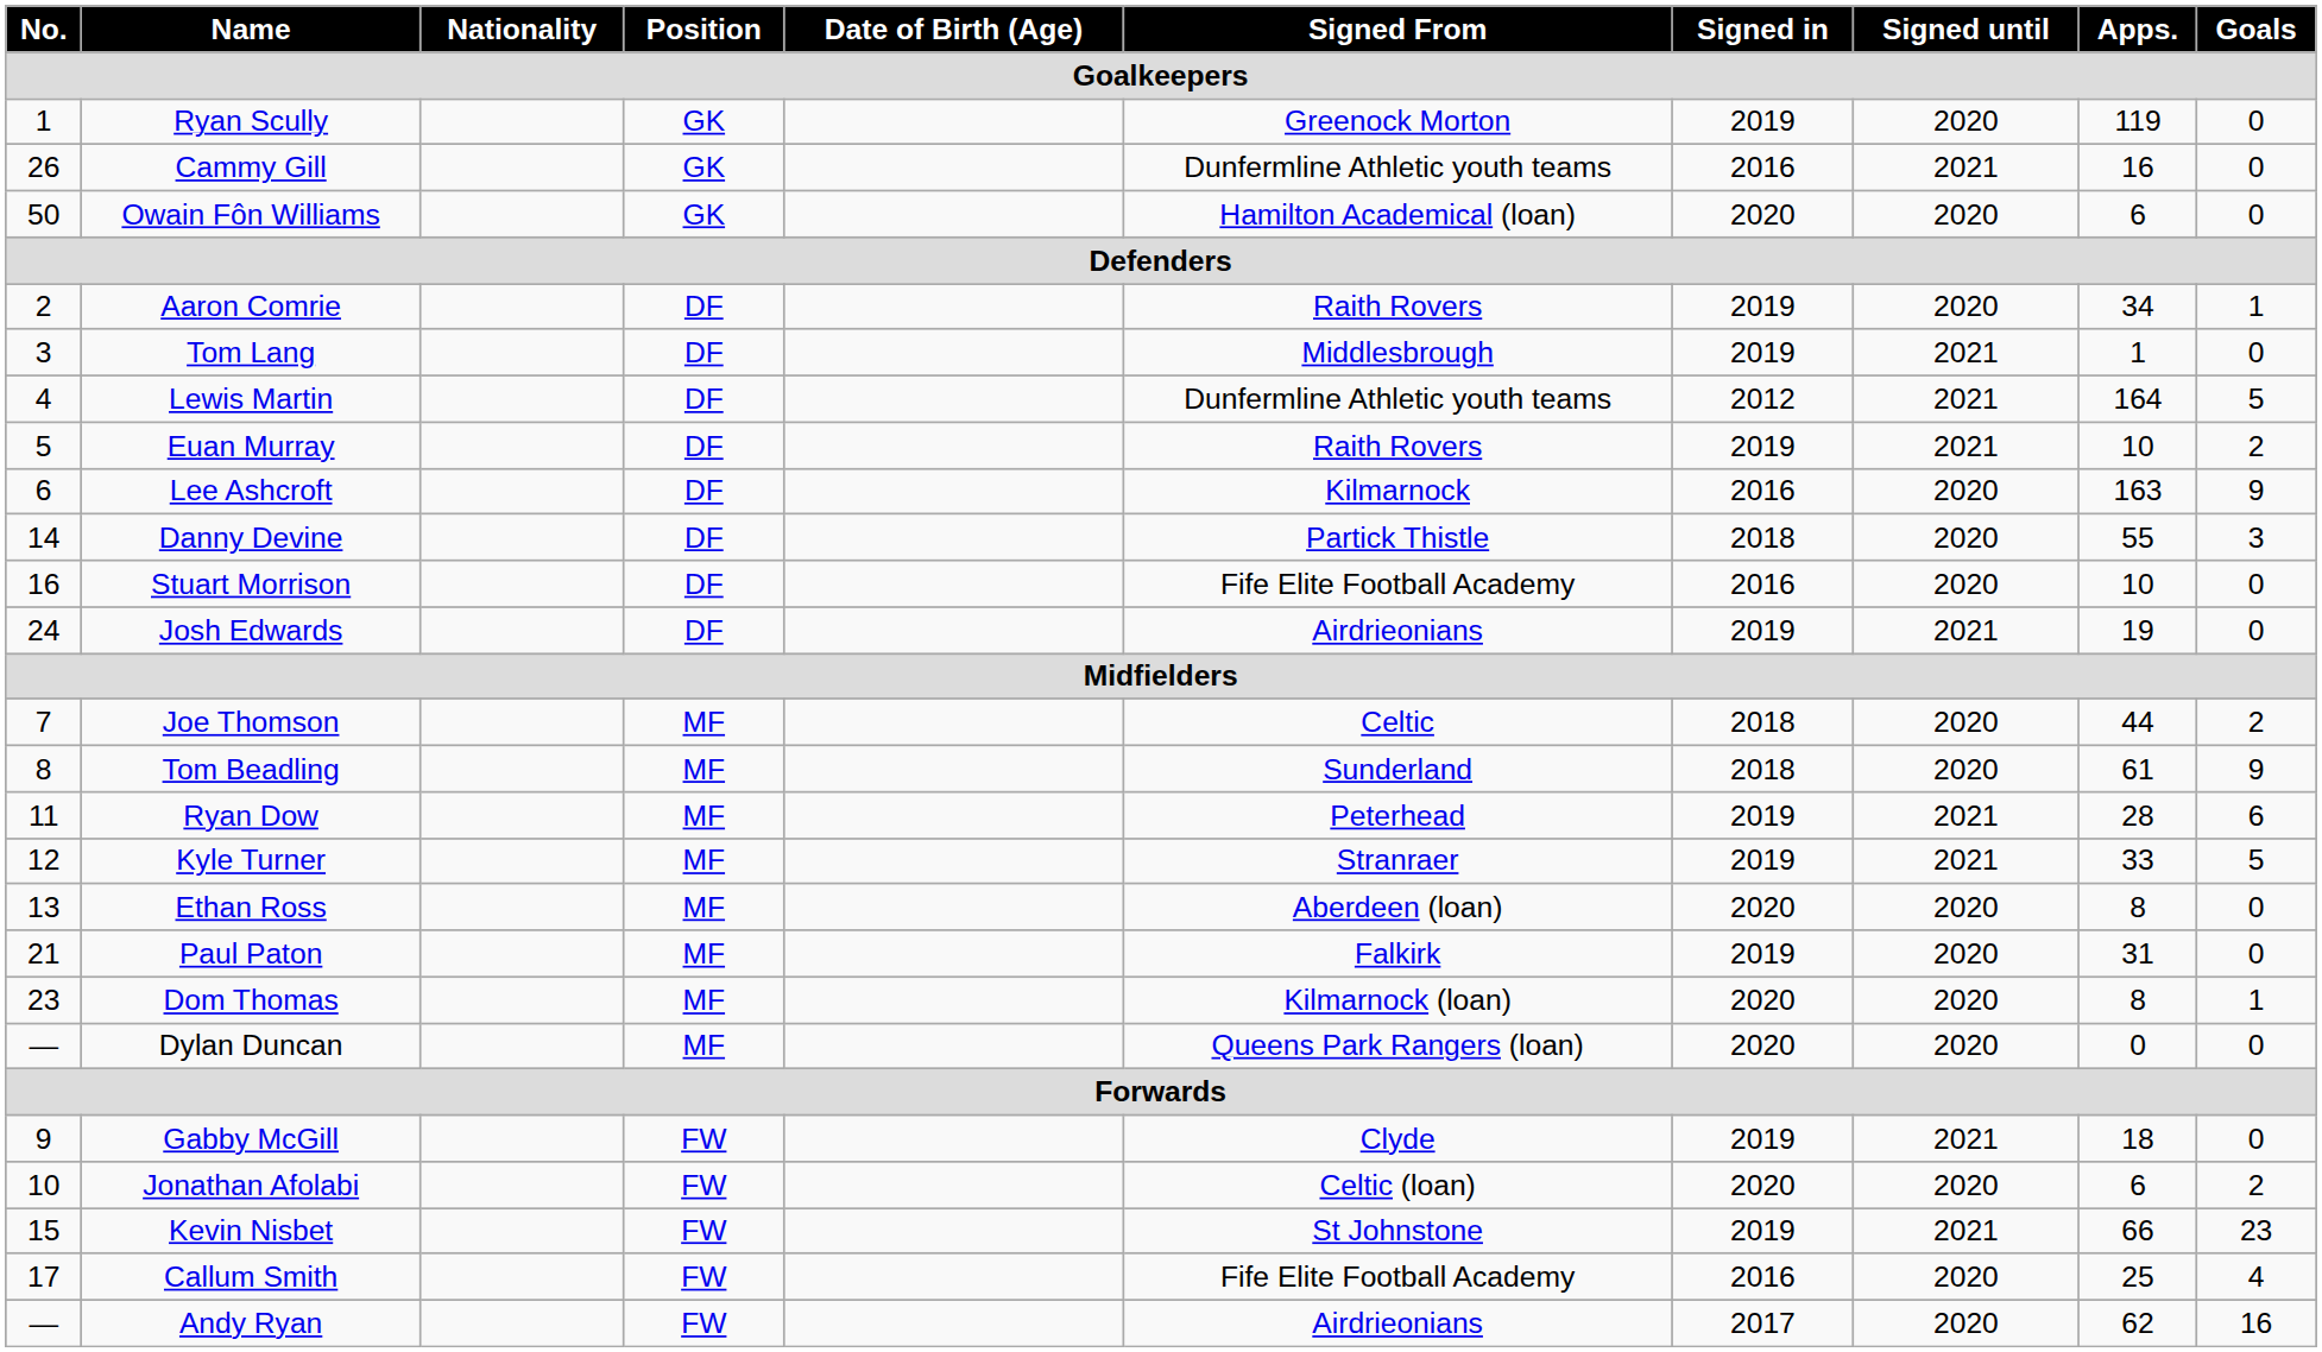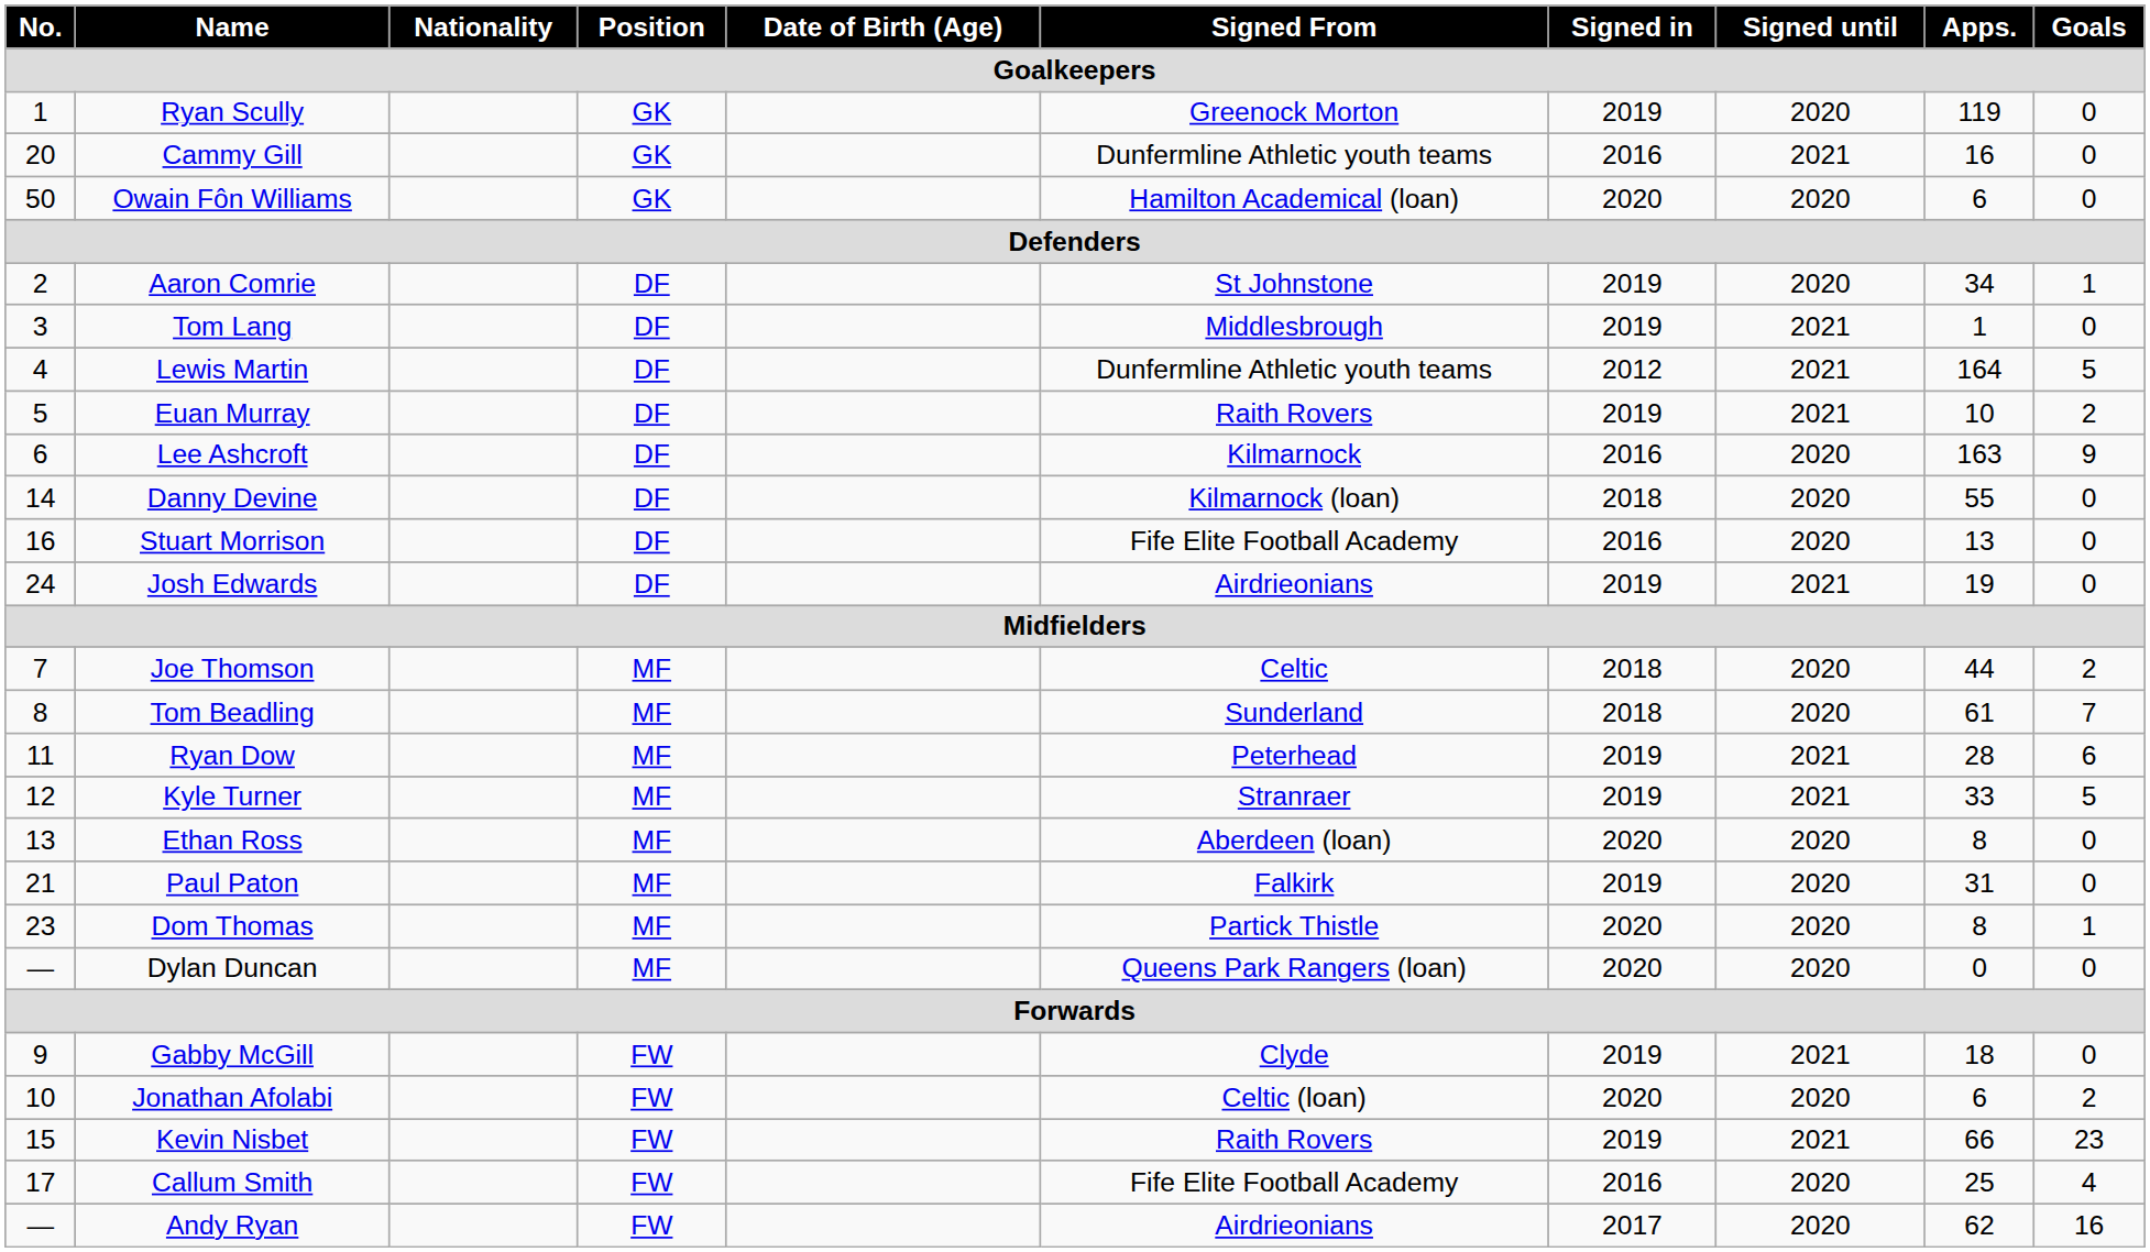Cammy Gill | No.: 26 -> 20
Aaron Comrie | Signed From: Raith Rovers -> St Johnstone
Danny Devine | Signed From: Partick Thistle -> Kilmarnock (loan)
Danny Devine | Goals: 3 -> 0
Stuart Morrison | Apps.: 10 -> 13
Tom Beadling | Goals: 9 -> 7
Dom Thomas | Signed From: Kilmarnock (loan) -> Partick Thistle
Kevin Nisbet | Signed From: St Johnstone -> Raith Rovers
